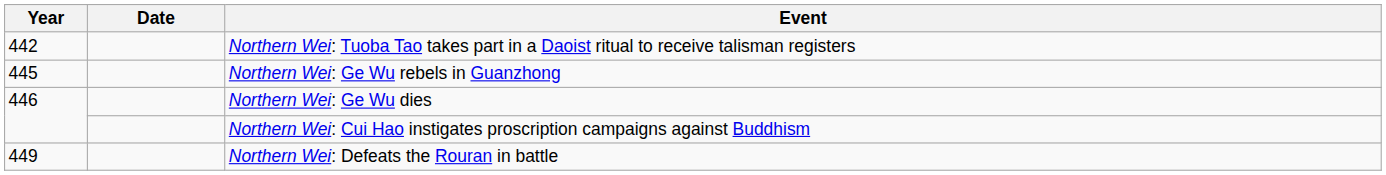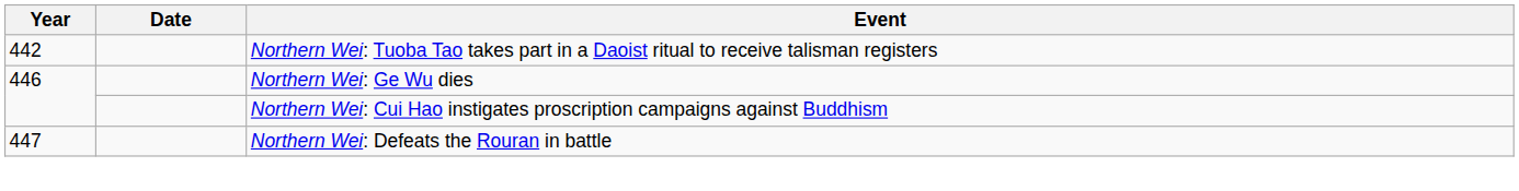- row: 445 | Northern Wei: Ge Wu rebels in Guanzhong
Northern Wei: Defeats the Rouran in battle | Year: 449 -> 447
